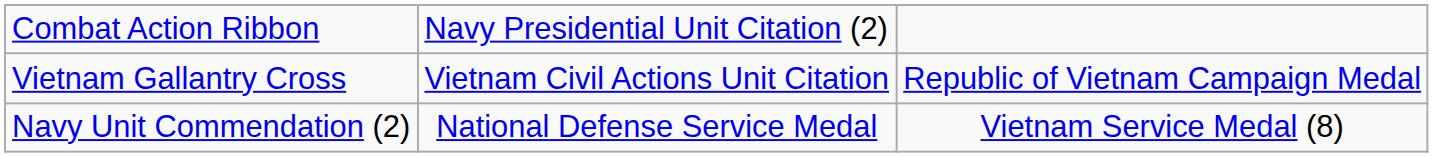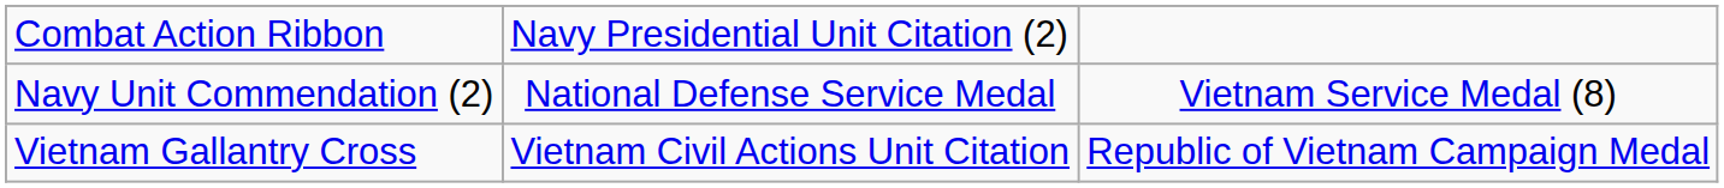rows swapped: Navy Unit Commendation (2) <-> Vietnam Gallantry Cross
